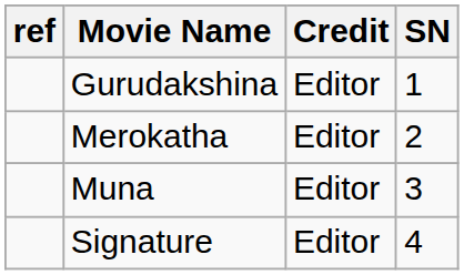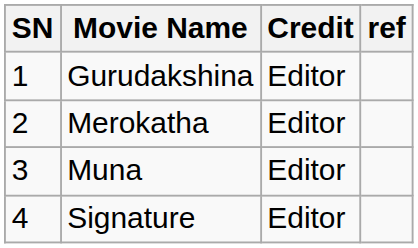columns swapped: SN <-> ref
